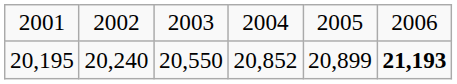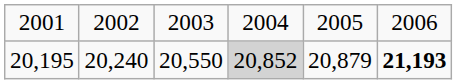20,195 | column 4: no background -> lightgrey background
20,195 | column 5: 20,899 -> 20,879
